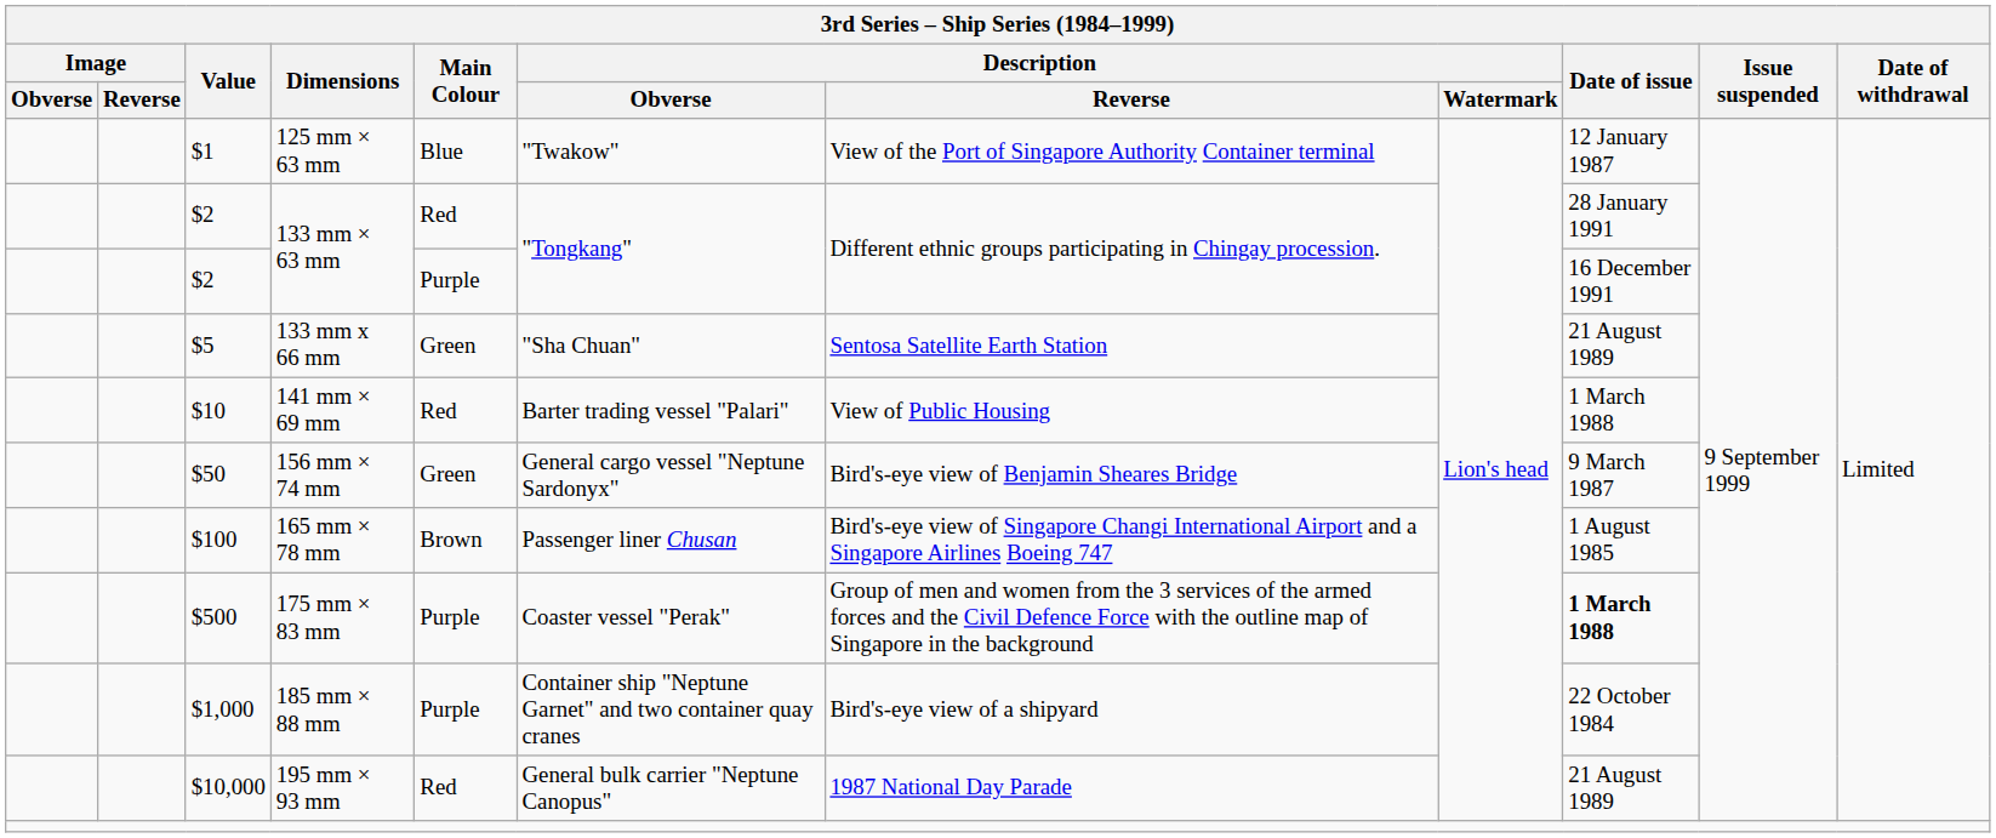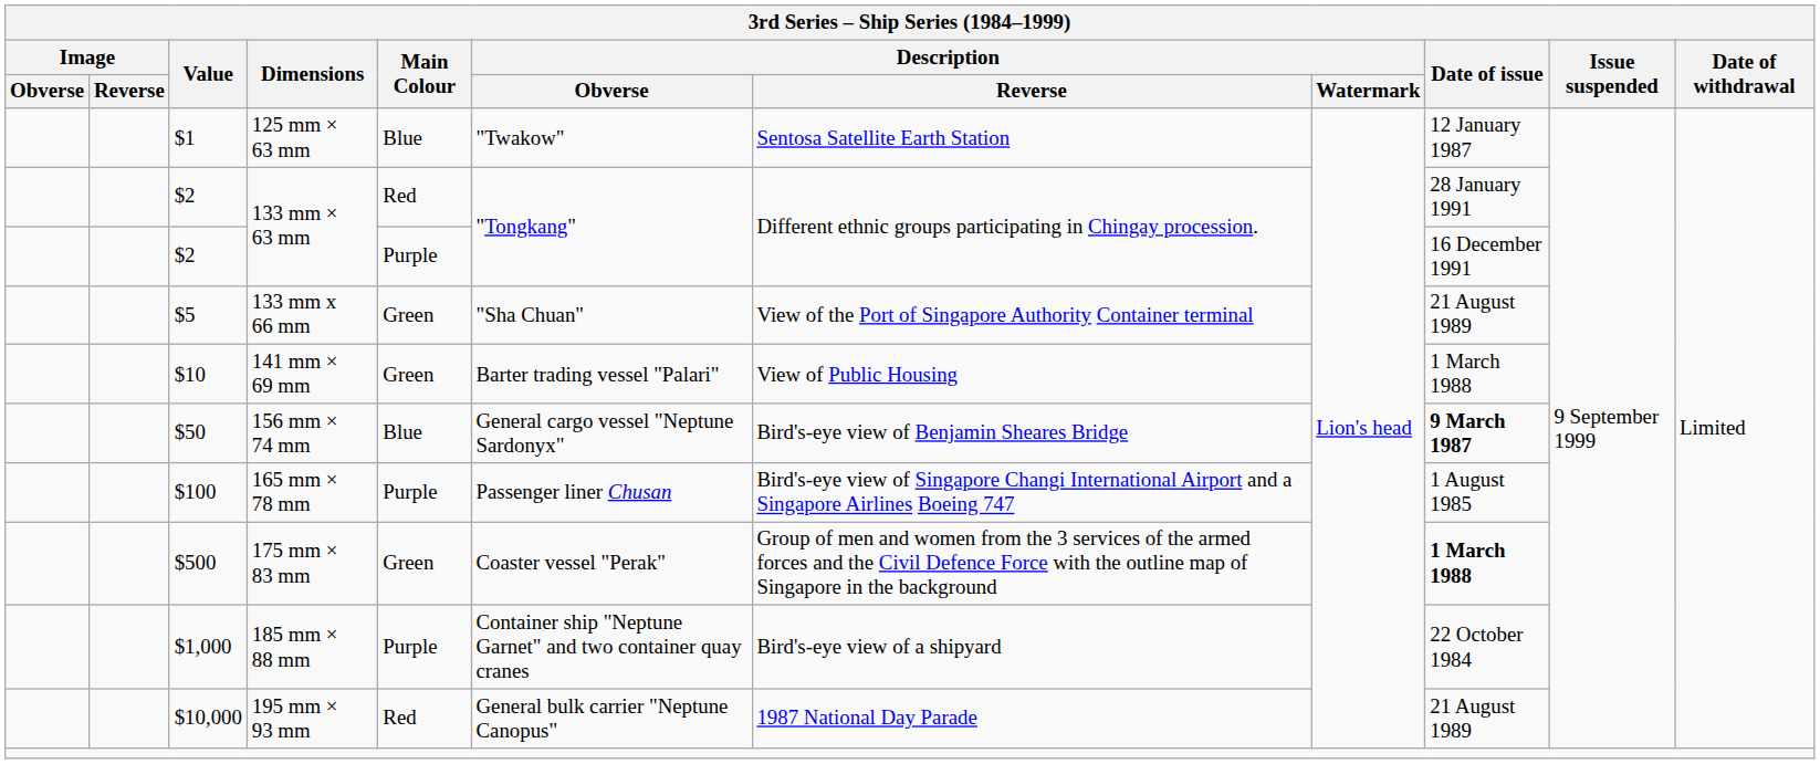125 mm × 63 mm | Description / Reverse: View of the Port of Singapore Authority Container terminal -> Sentosa Satellite Earth Station
133 mm x 66 mm | Description / Reverse: Sentosa Satellite Earth Station -> View of the Port of Singapore Authority Container terminal
141 mm × 69 mm | Main Colour: Red -> Green
156 mm × 74 mm | Main Colour: Green -> Blue
156 mm × 74 mm | Date of issue: normal -> bold
165 mm × 78 mm | Main Colour: Brown -> Purple
175 mm × 83 mm | Main Colour: Purple -> Green
